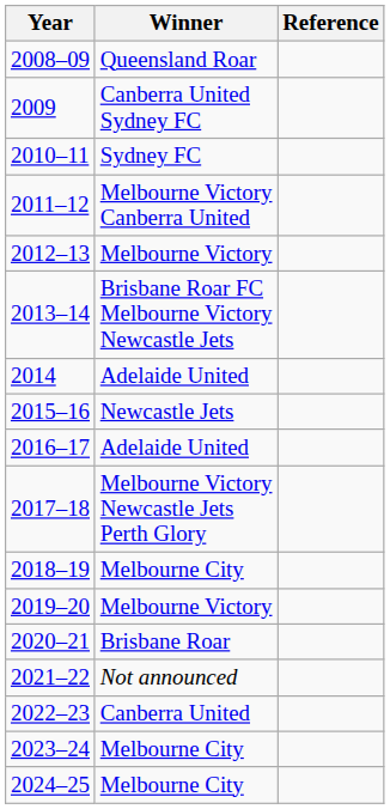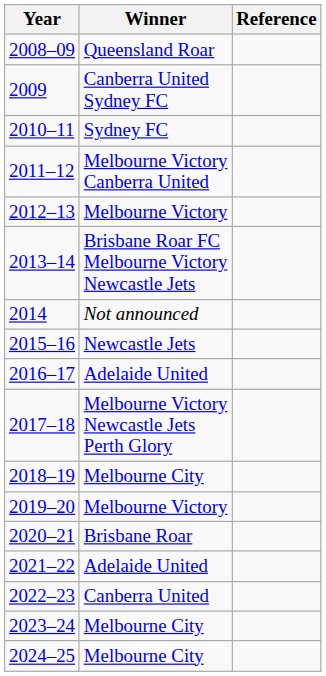2014 | Winner: Adelaide United -> Not announced
2021–22 | Winner: Not announced -> Adelaide United
